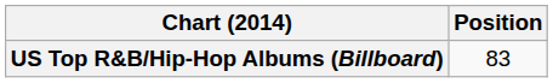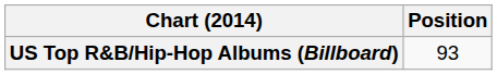US Top R&B/Hip-Hop Albums (Billboard) | Position: 83 -> 93
